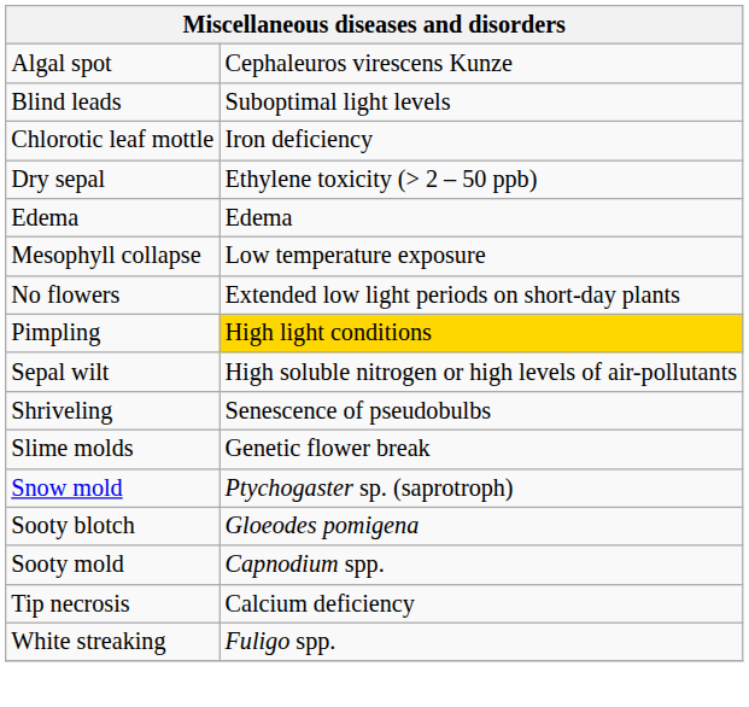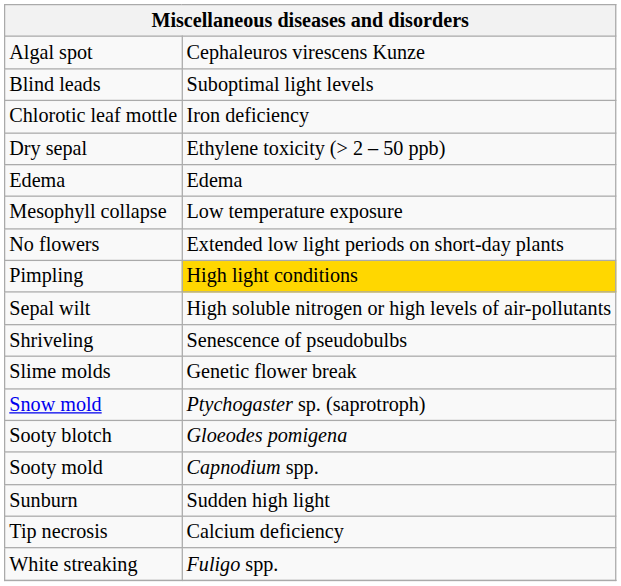+ row: Sunburn | Sudden high light
